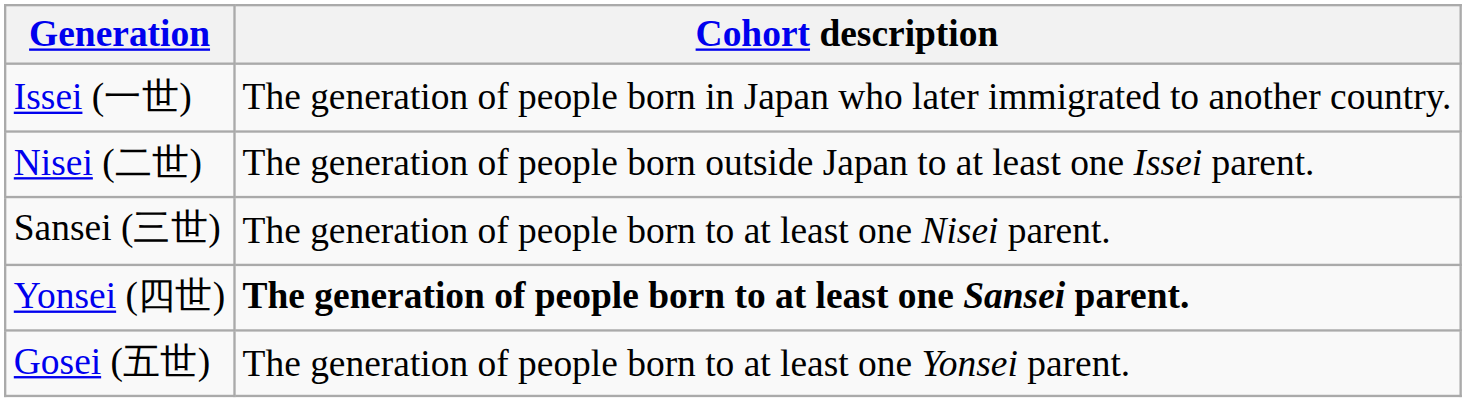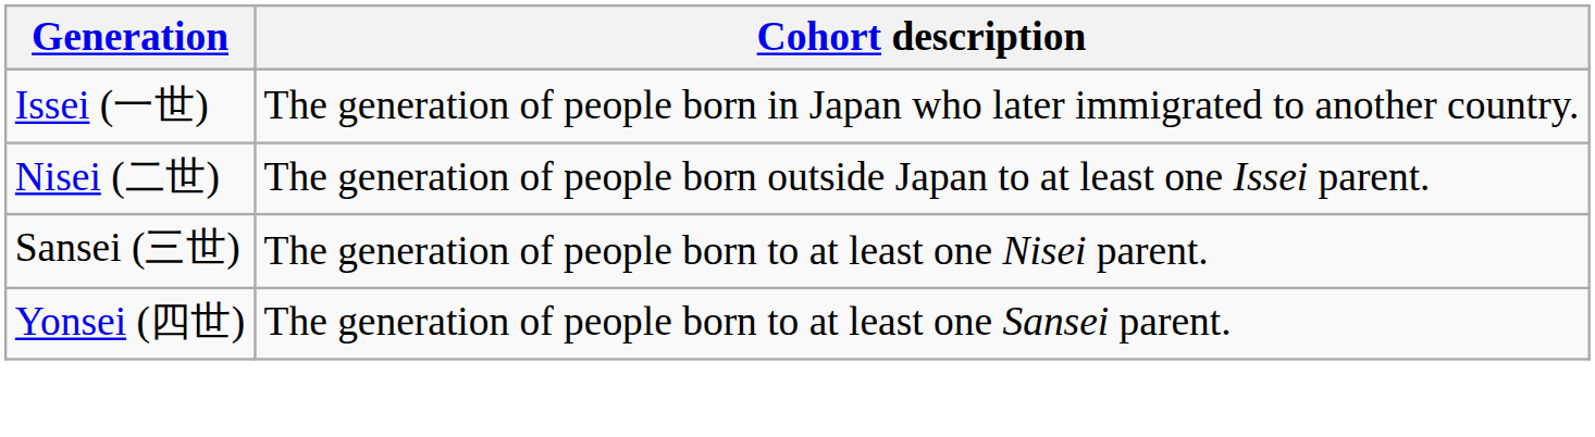Yonsei (四世) | Cohort description: bold -> normal
- row: Gosei (五世) | The generation of people born to at least one Yonsei parent.
